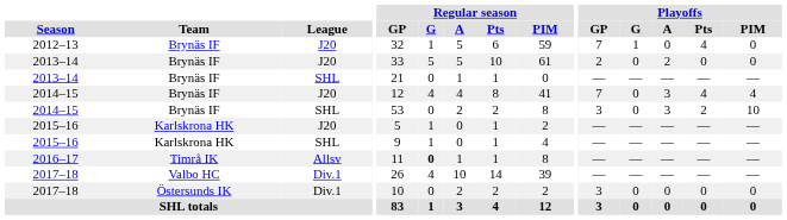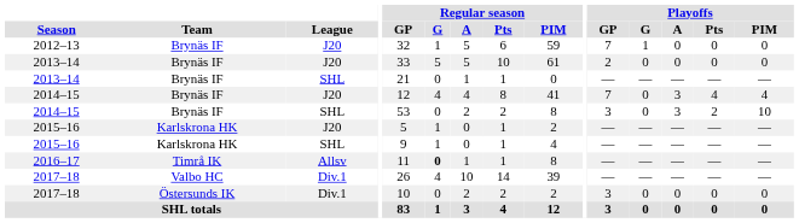2012–13 | Playoffs / Pts: 4 -> 0
2013–14 / J20 | Playoffs / A: 2 -> 0
